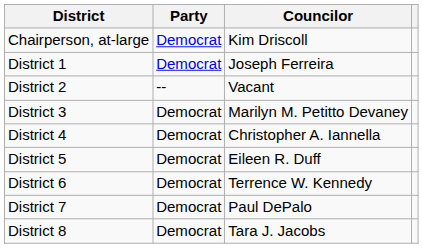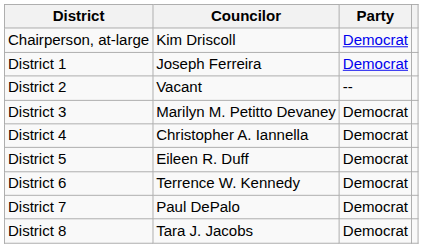columns swapped: Councilor <-> Party
